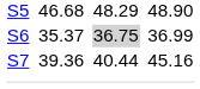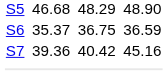S6 | column 5: lightgrey background -> no background
S6 | column 7: 36.99 -> 36.59
S7 | column 5: 40.44 -> 40.42
